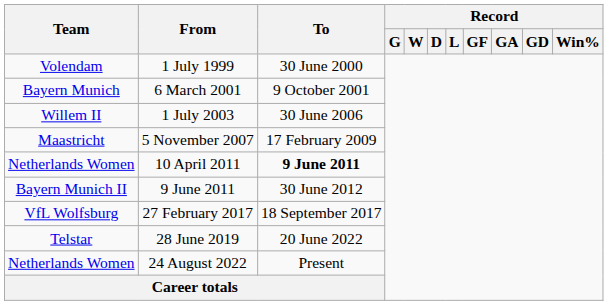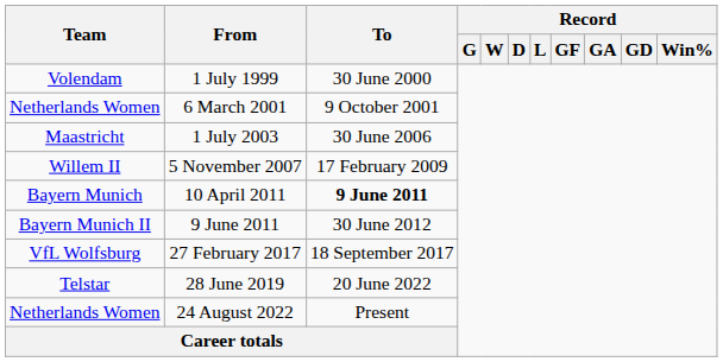6 March 2001 | Team: Bayern Munich -> Netherlands Women
1 July 2003 | Team: Willem II -> Maastricht
5 November 2007 | Team: Maastricht -> Willem II
10 April 2011 | Team: Netherlands Women -> Bayern Munich
